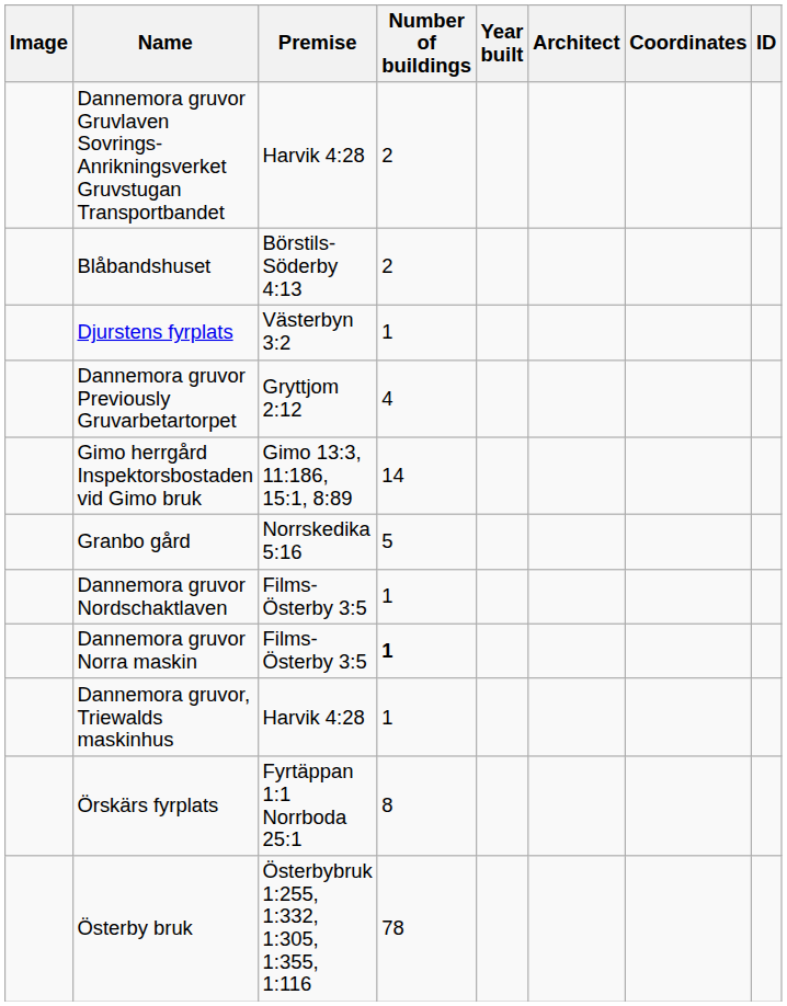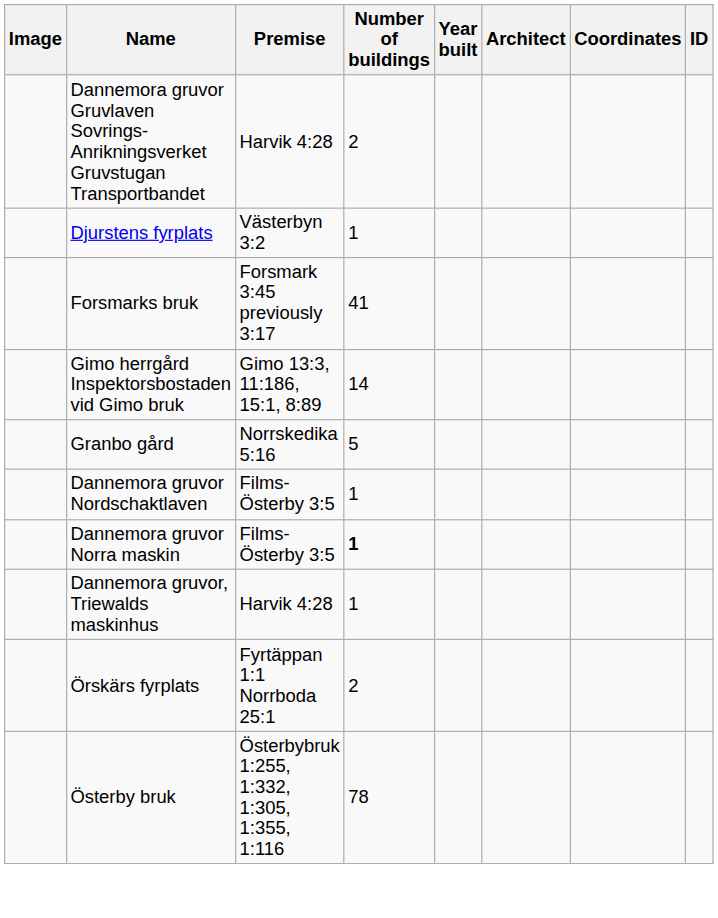- row: Blåbandshuset | Börstils-Söderby 4:13 | 2
- row: Dannemora gruvor Previously Gruvarbetartorpet | Gryttjom 2:12 | 4
+ row: Forsmarks bruk | Forsmark 3:45 previously 3:17 | 41
Örskärs fyrplats | Number of buildings: 8 -> 2
